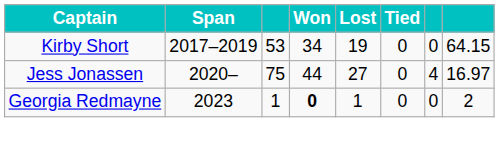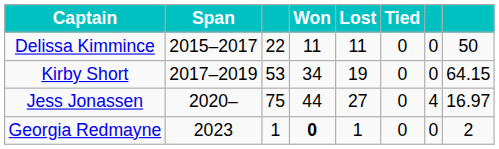+ row: Delissa Kimmince | 2015–2017 | 22 | 11 | 11 | 0 | 0 | 50
